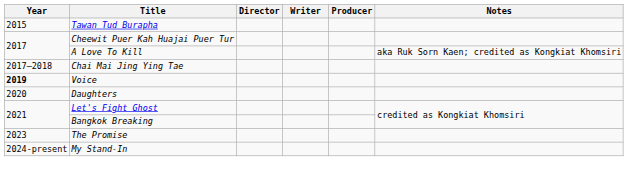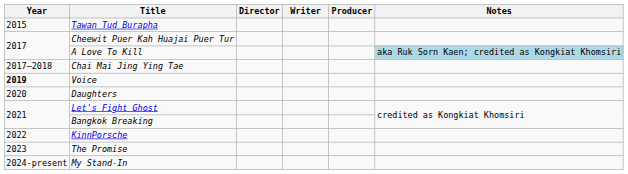A Love To Kill | Notes: no background -> lightblue background
+ row: 2022 | KinnPorsche
